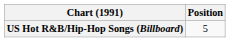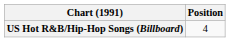US Hot R&B/Hip-Hop Songs (Billboard) | Position: 5 -> 4
